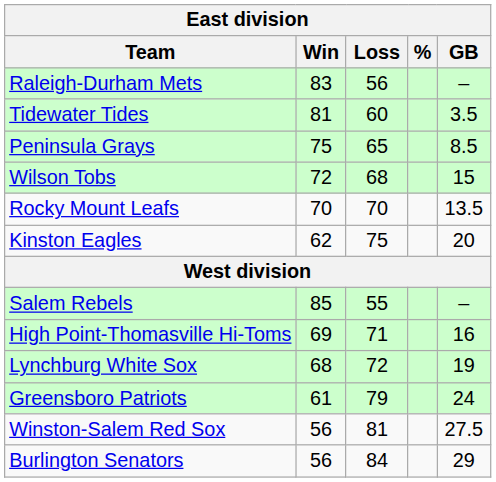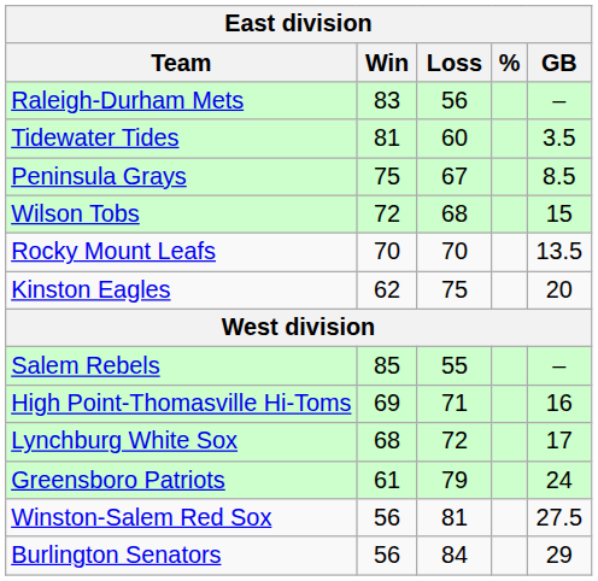Peninsula Grays | Loss: 65 -> 67
Lynchburg White Sox | GB: 19 -> 17
